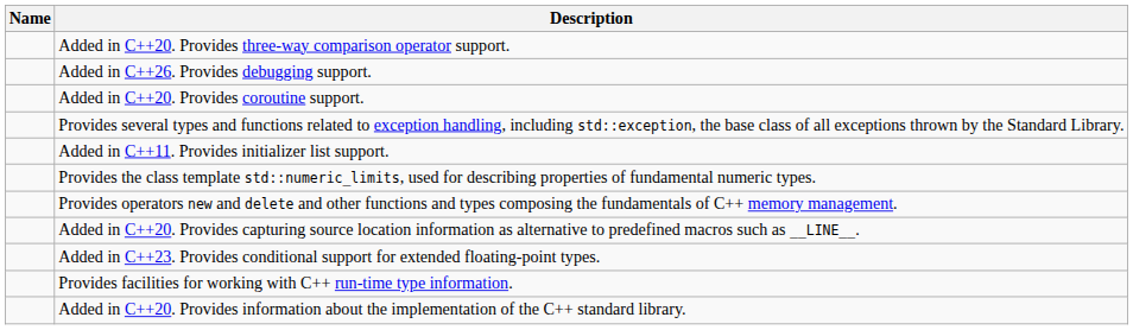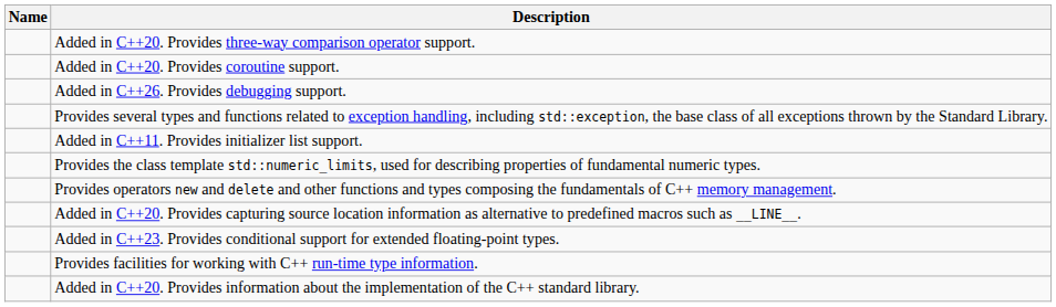rows swapped: Added in C++20. Provides coroutine support. <-> Added in C++26. Provides debugging support.
